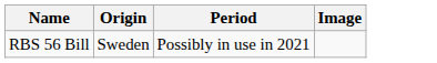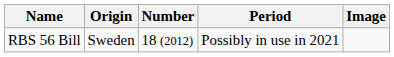+ column: Number | 18 (2012)
